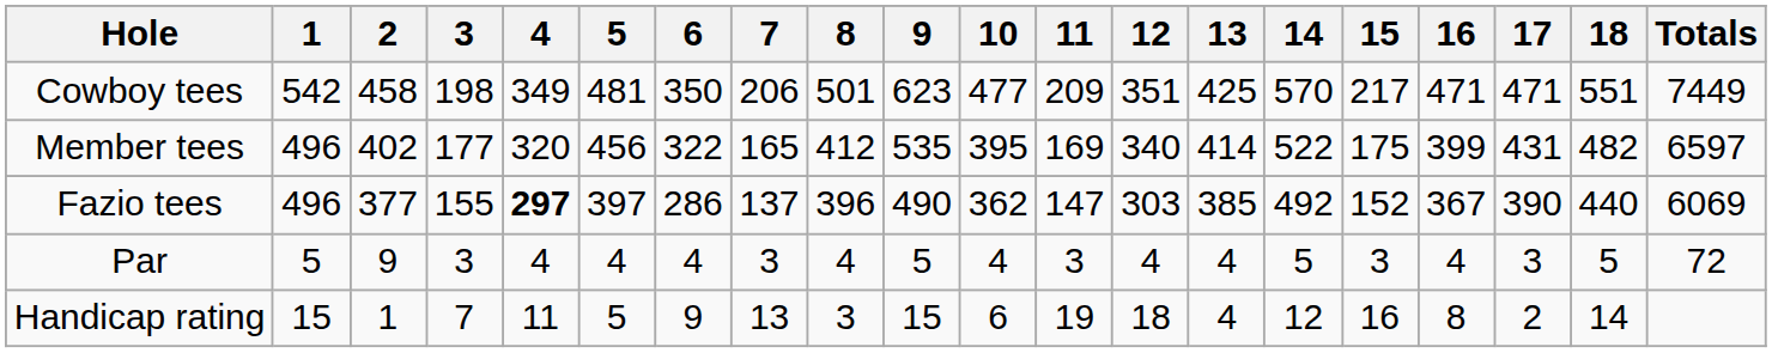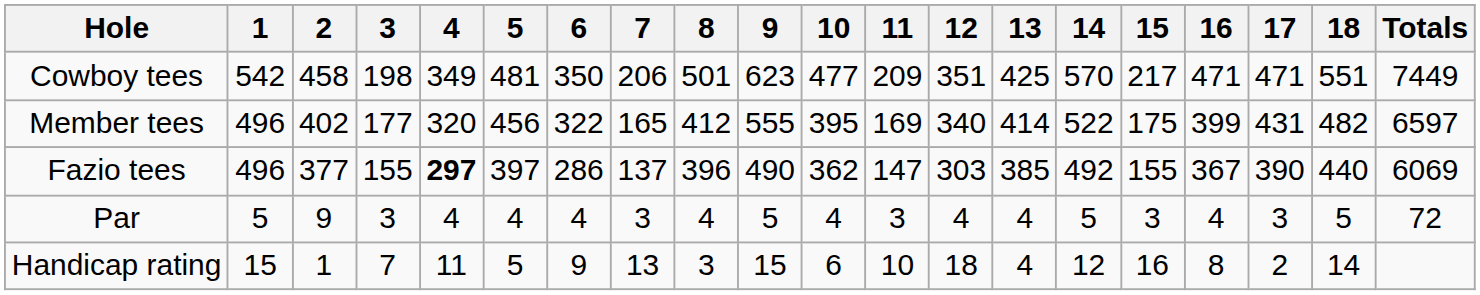Member tees | 9: 535 -> 555
Fazio tees | 15: 152 -> 155
Handicap rating | 11: 19 -> 10
